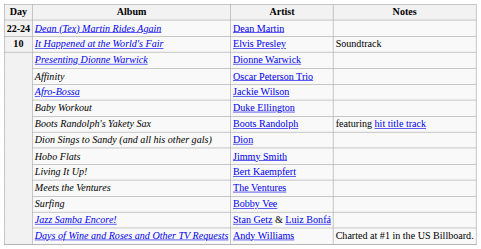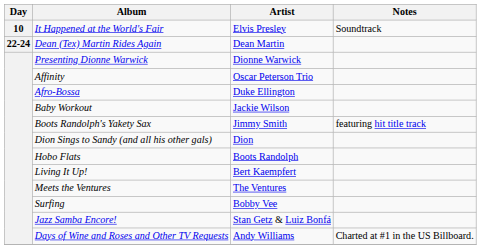rows swapped: It Happened at the World's Fair <-> Dean (Tex) Martin Rides Again
Afro-Bossa | Artist: Jackie Wilson -> Duke Ellington
Baby Workout | Artist: Duke Ellington -> Jackie Wilson
Boots Randolph's Yakety Sax | Artist: Boots Randolph -> Jimmy Smith
Hobo Flats | Artist: Jimmy Smith -> Boots Randolph
